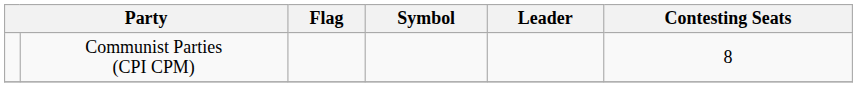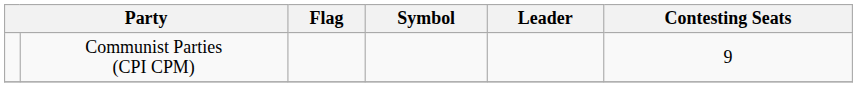Communist Parties (CPI CPM) | Contesting Seats: 8 -> 9
